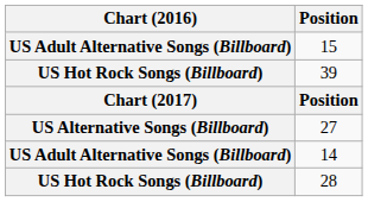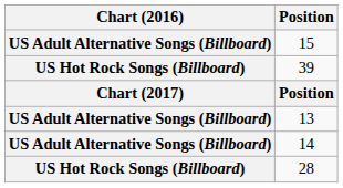+ row: US Adult Alternative Songs (Billboard) | 13
- row: US Alternative Songs (Billboard) | 27
